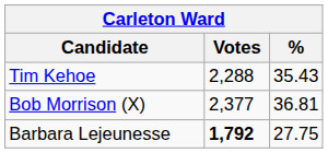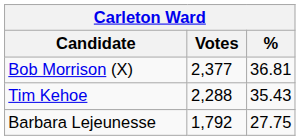rows swapped: Bob Morrison (X) <-> Tim Kehoe
Barbara Lejeunesse | Votes: bold -> normal
